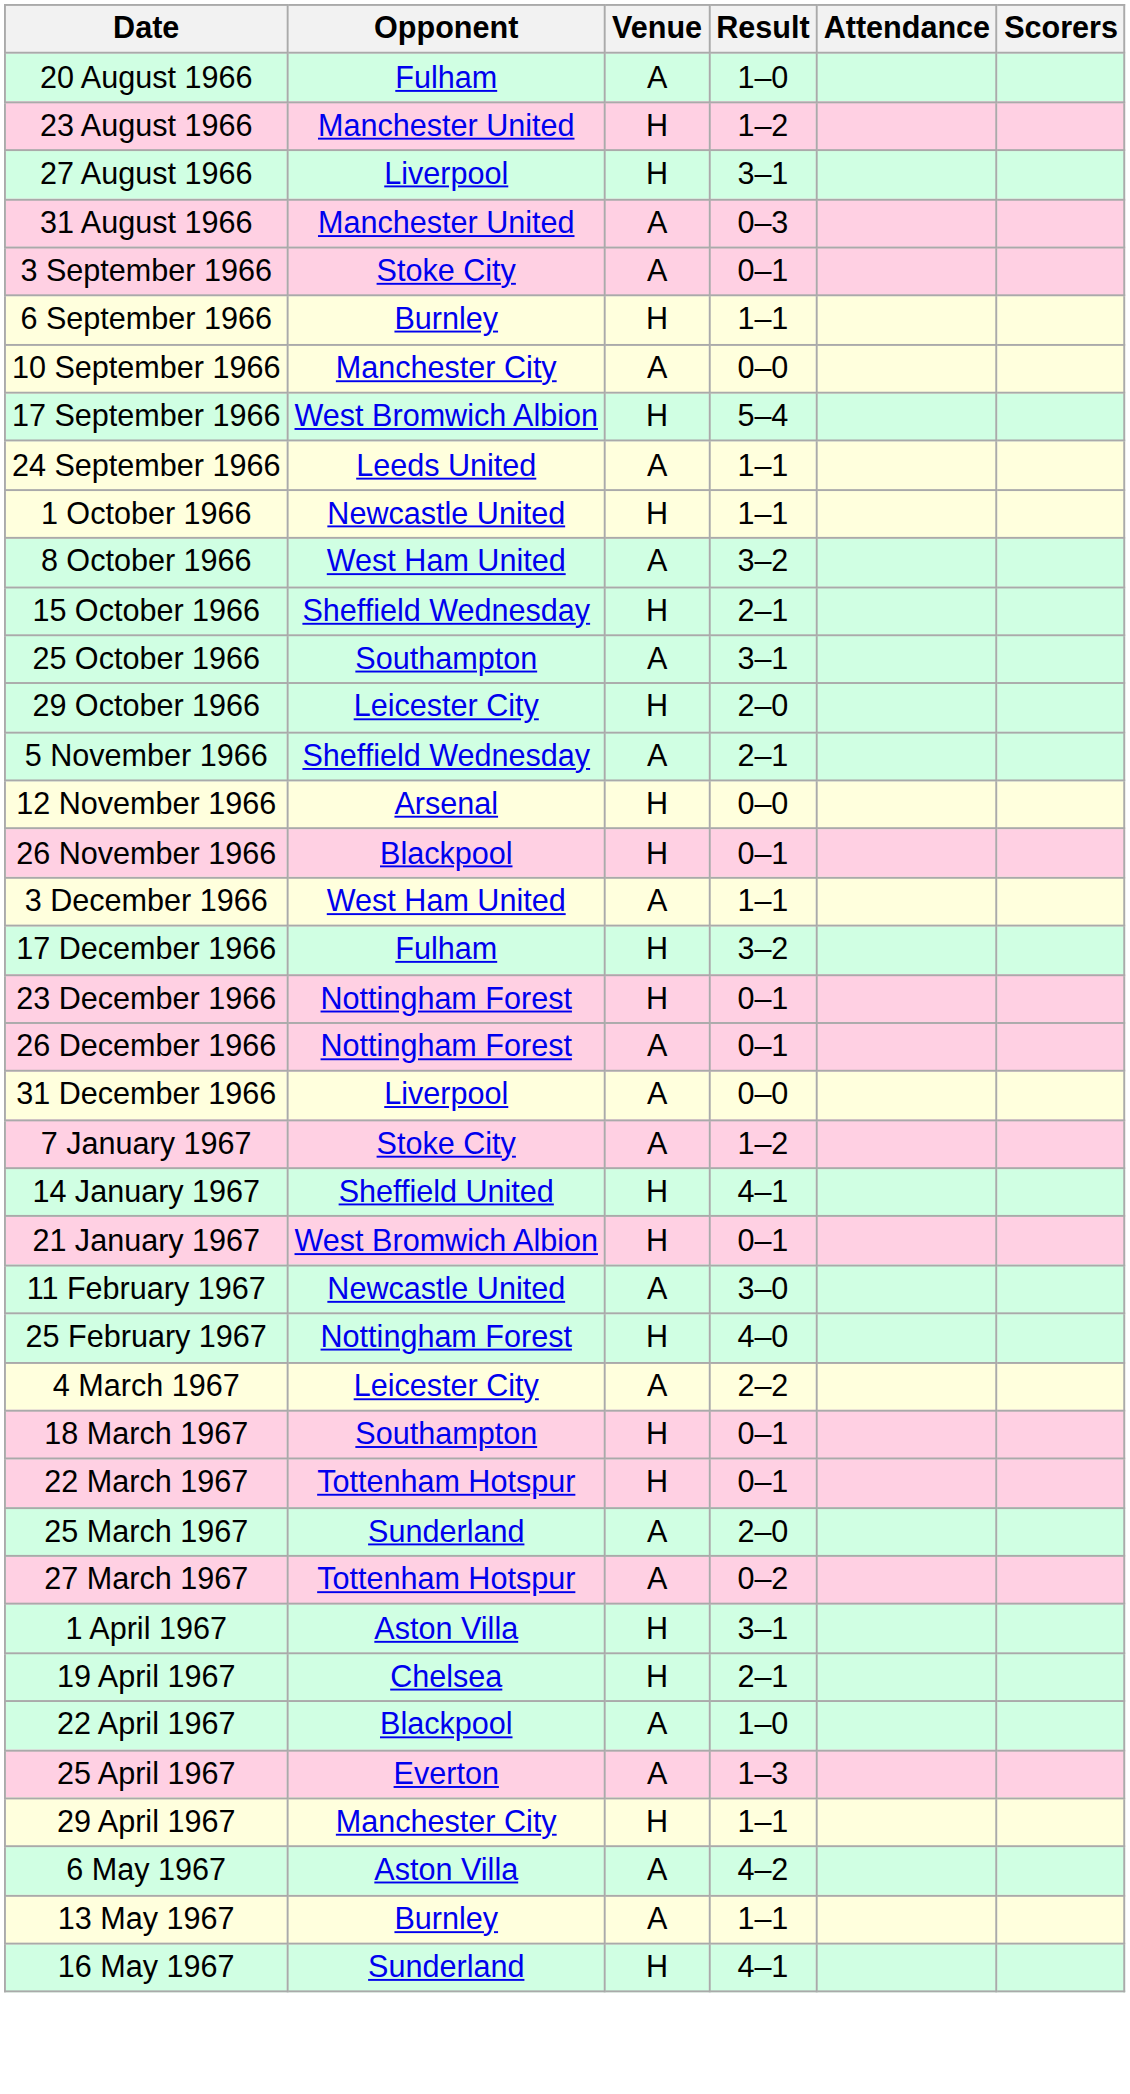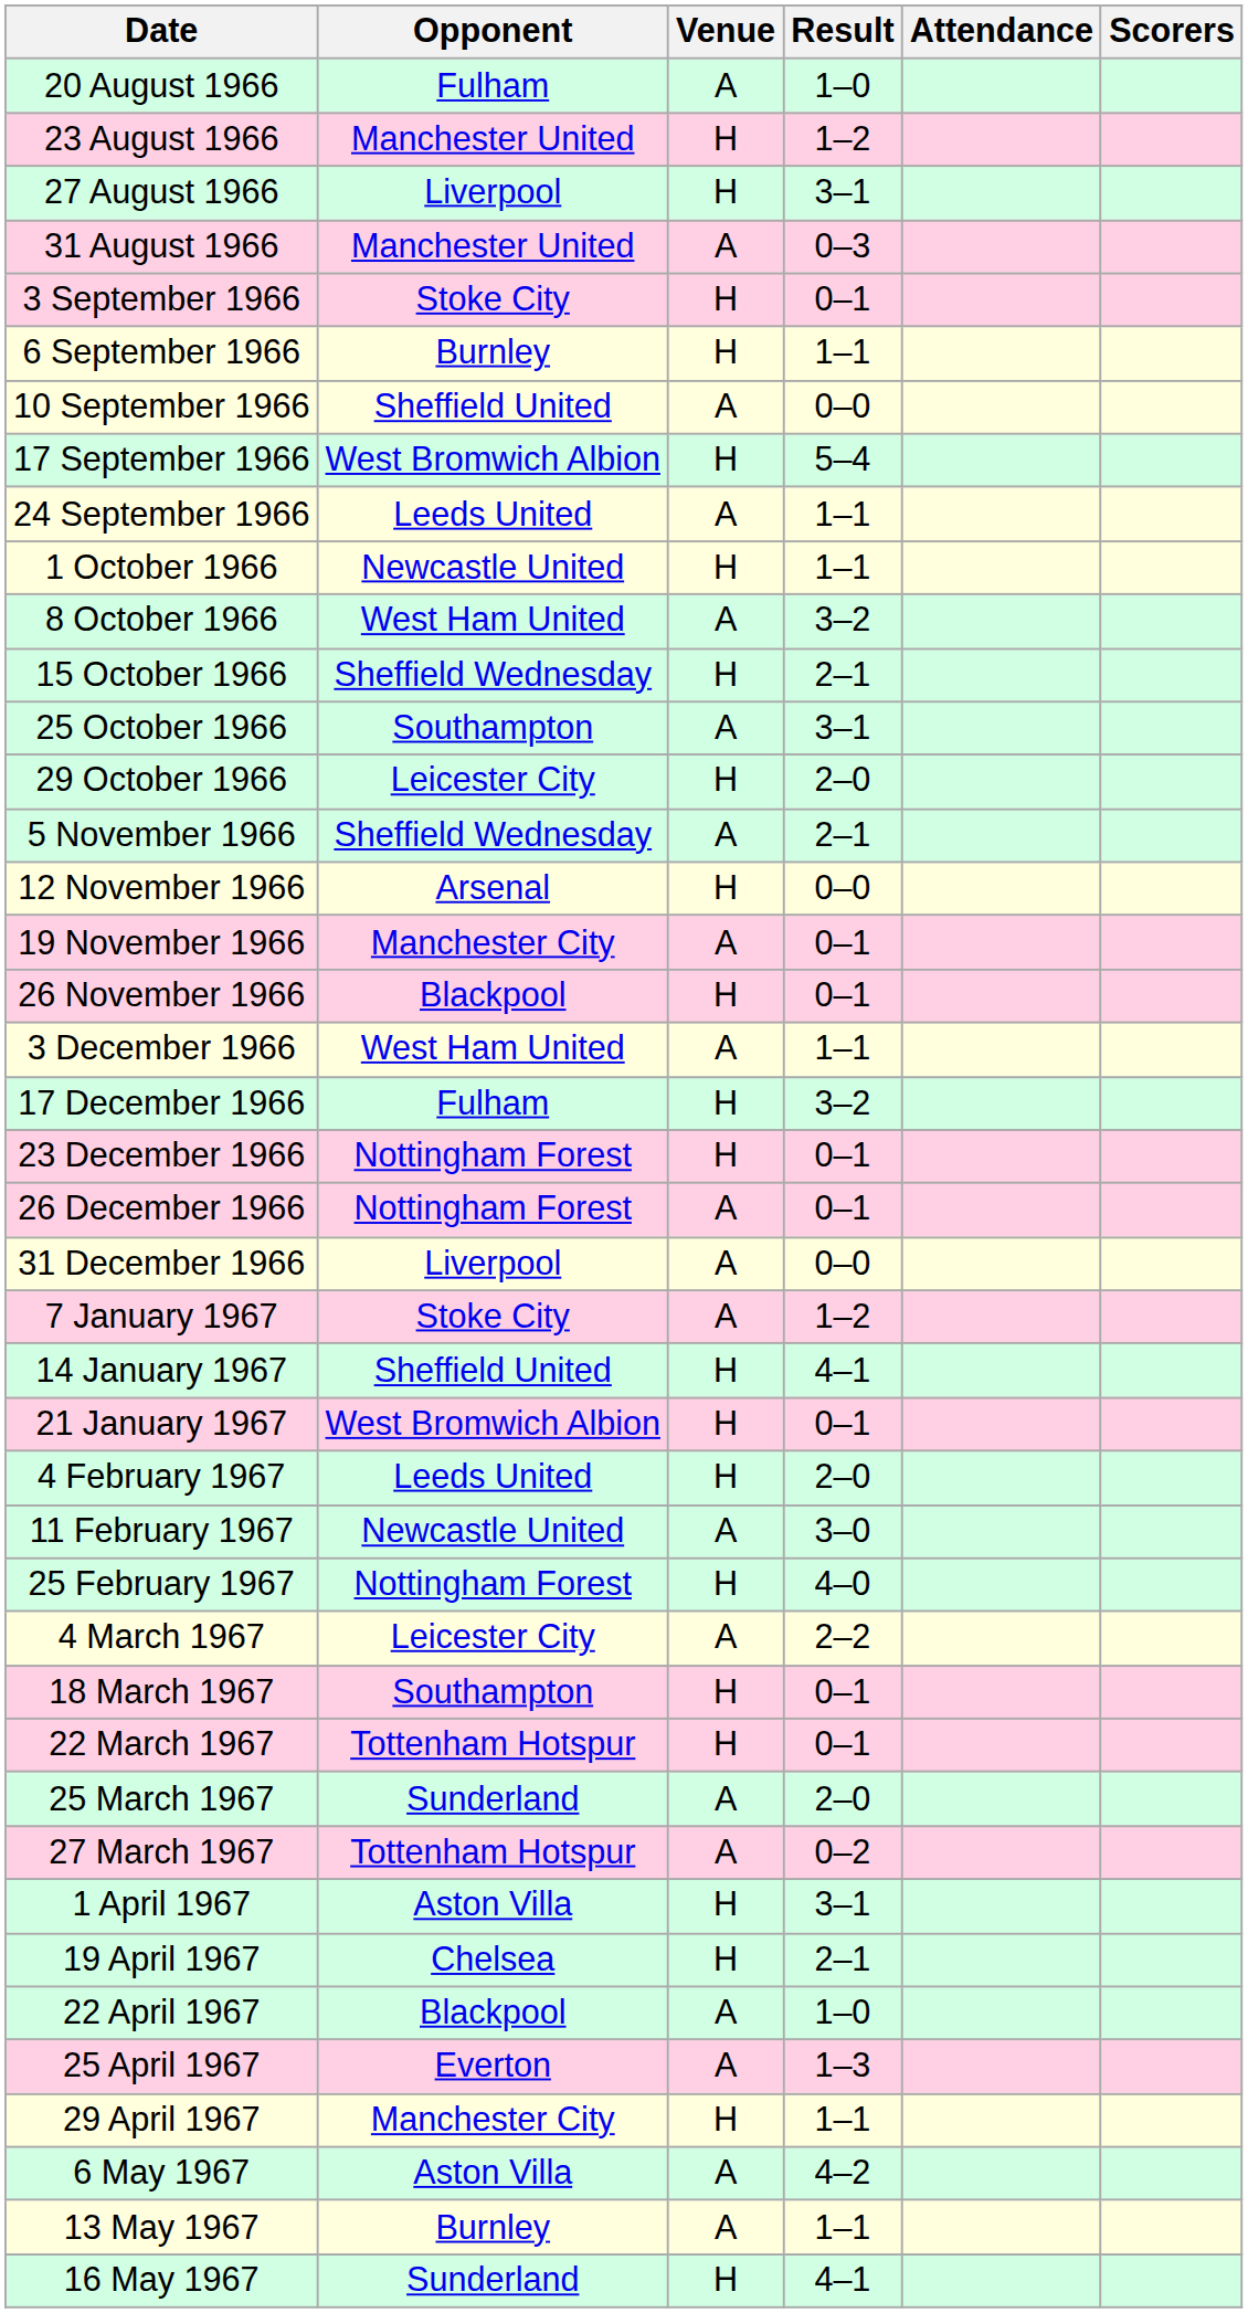3 September 1966 | Venue: A -> H
10 September 1966 | Opponent: Manchester City -> Sheffield United
+ row: 19 November 1966 | Manchester City | A | 0–1
+ row: 4 February 1967 | Leeds United | H | 2–0
